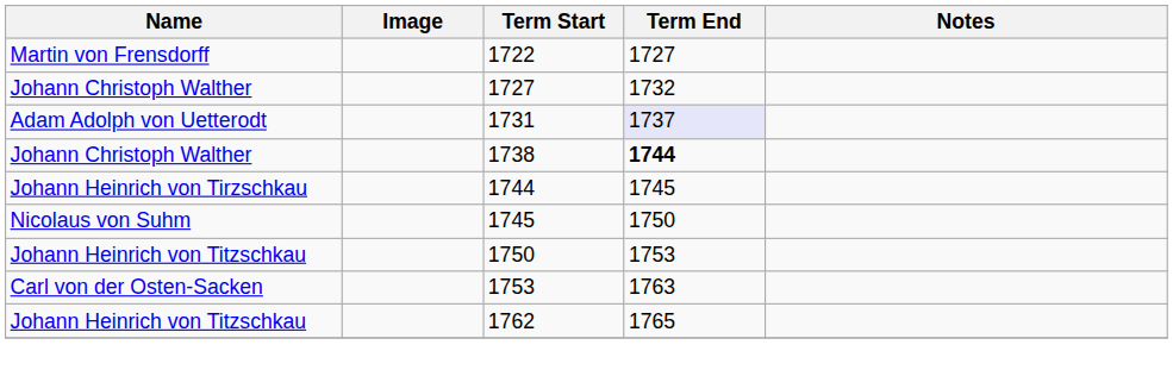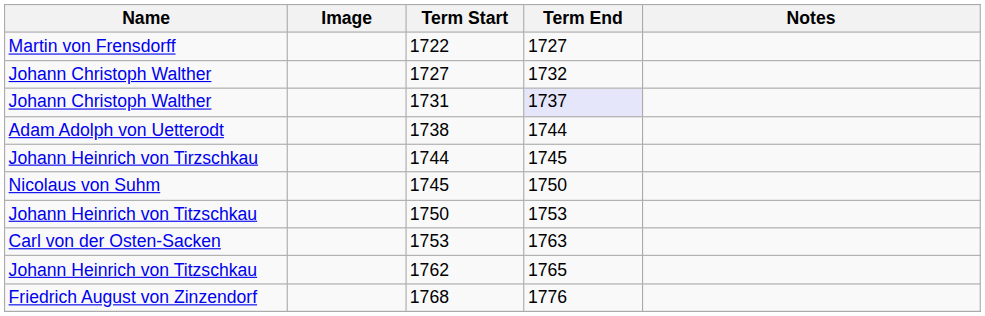1731 | Name: Adam Adolph von Uetterodt -> Johann Christoph Walther
1738 | Name: Johann Christoph Walther -> Adam Adolph von Uetterodt
1738 | Term End: bold -> normal
+ row: Friedrich August von Zinzendorf | 1768 | 1776
